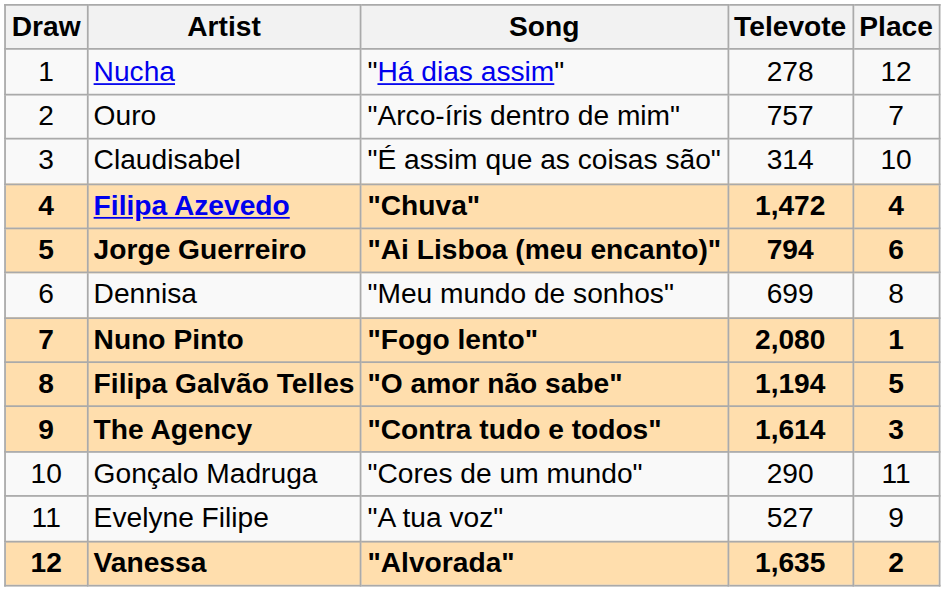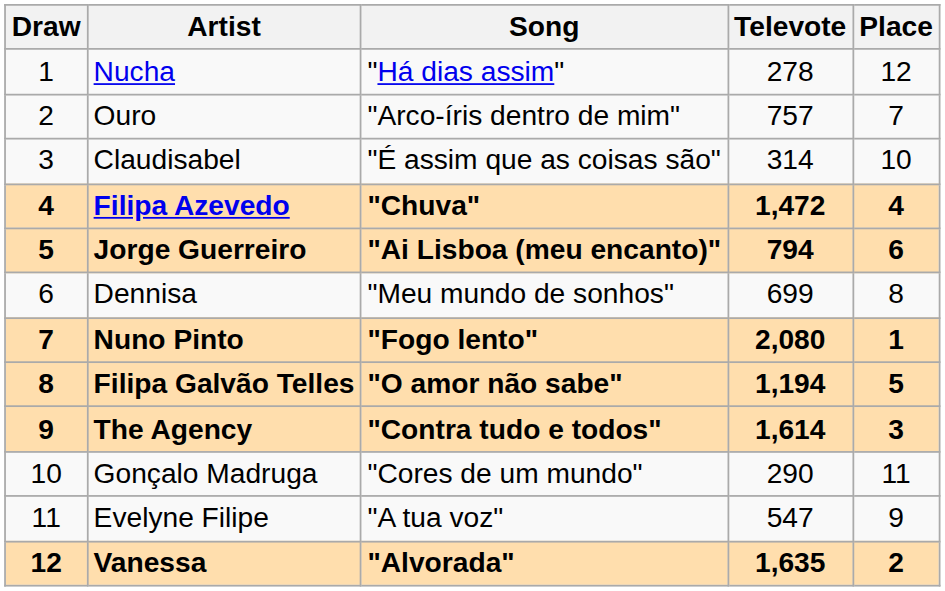Evelyne Filipe | Televote: 527 -> 547
